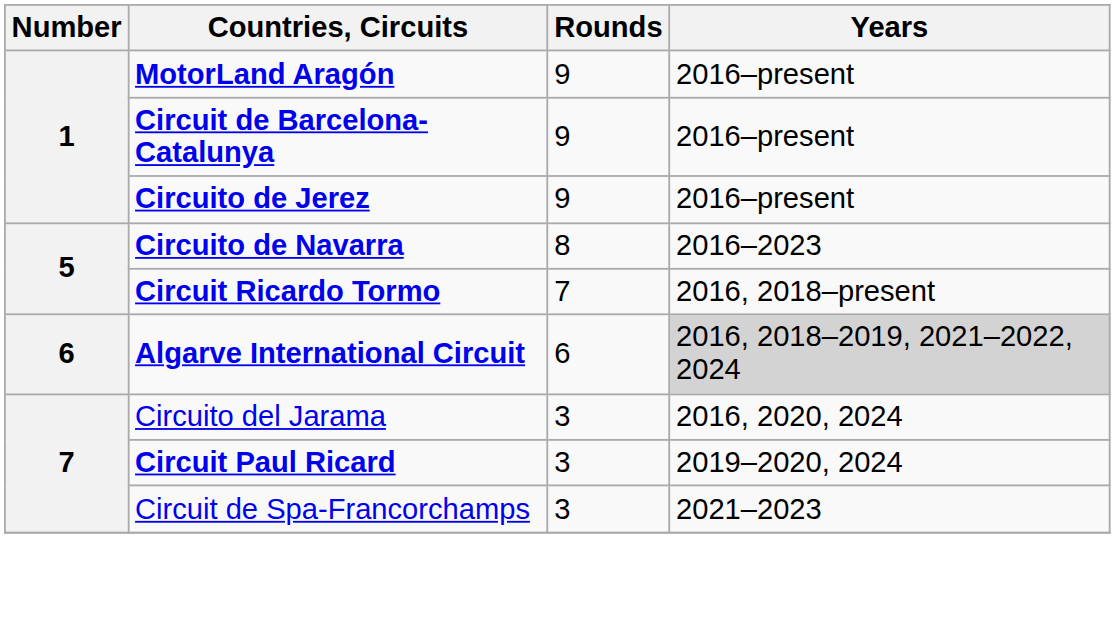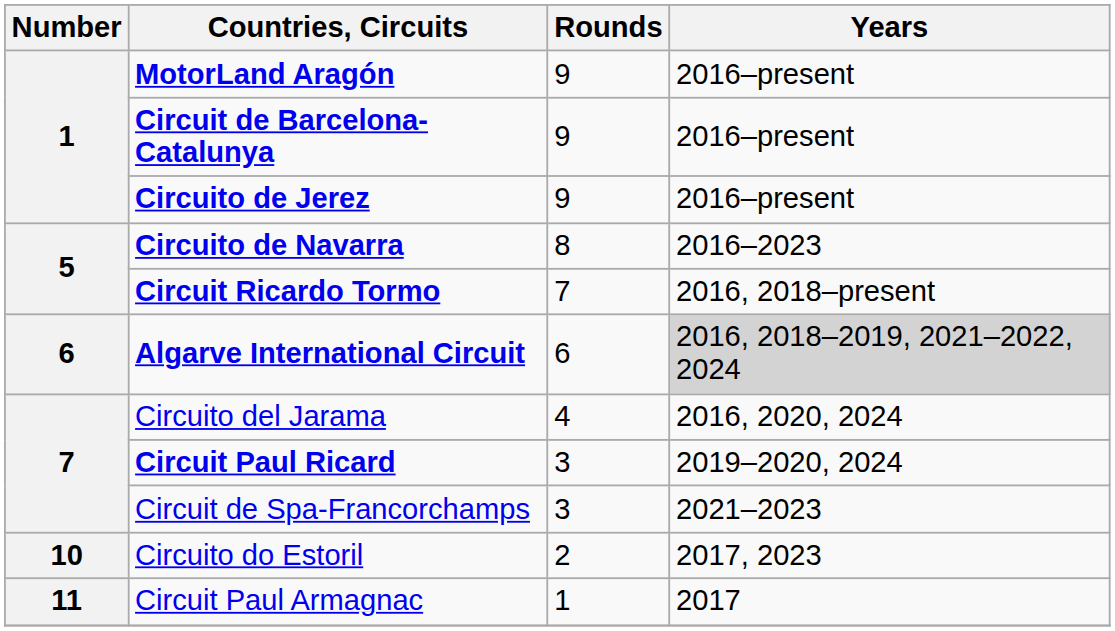Circuito del Jarama | Rounds: 3 -> 4
+ row: 10 | Circuito do Estoril | 2 | 2017, 2023
+ row: 11 | Circuit Paul Armagnac | 1 | 2017
